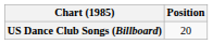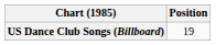US Dance Club Songs (Billboard) | Position: 20 -> 19
